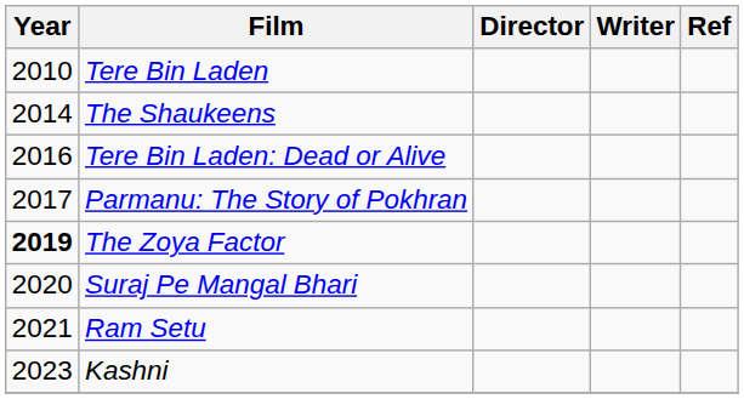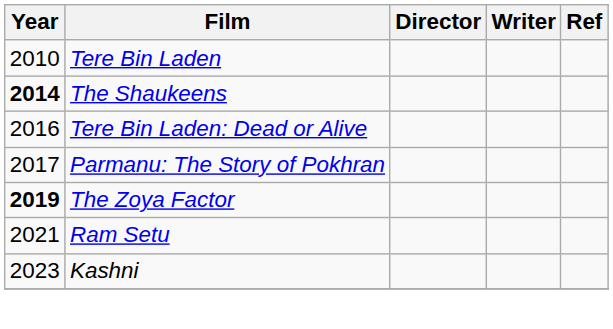The Shaukeens | Year: normal -> bold
- row: 2020 | Suraj Pe Mangal Bhari
